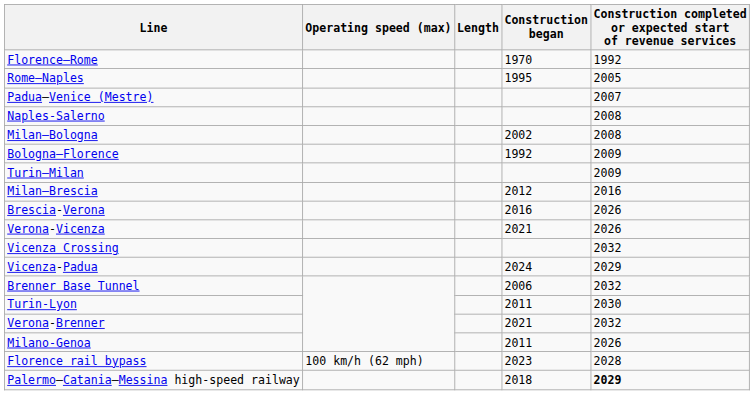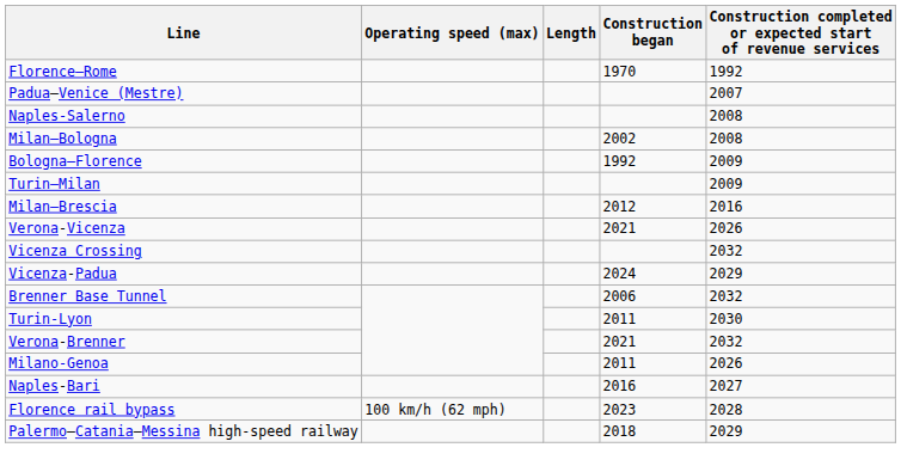- row: Rome–Naples | 1995 | 2005
- row: Brescia-Verona | 2016 | 2026
+ row: Naples-Bari | 2016 | 2027
Palermo–Catania–Messina high-speed railway | Construction completed or expected start of revenue services: bold -> normal
